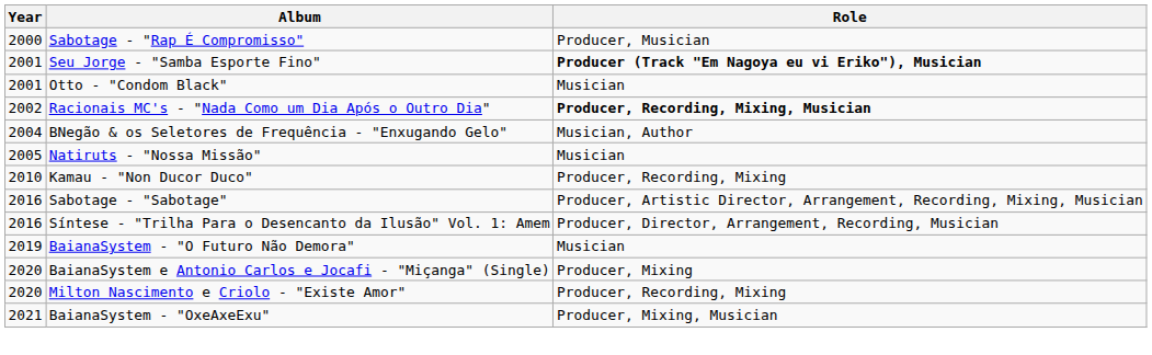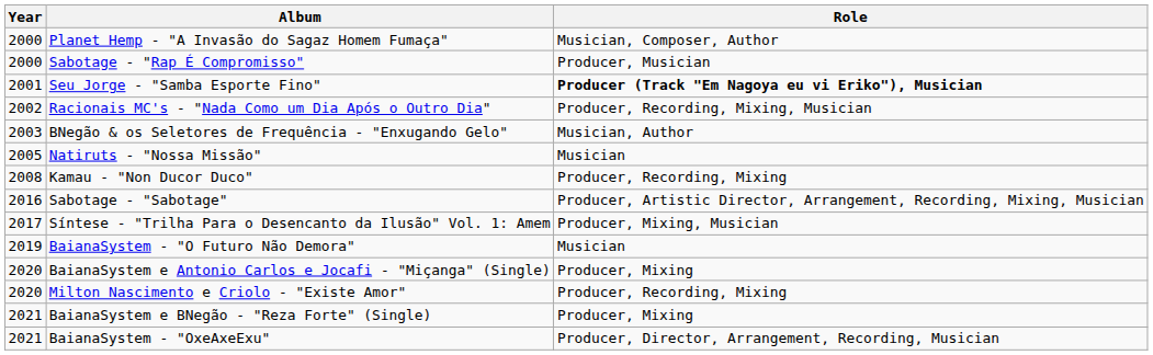+ row: 2000 | Planet Hemp - "A Invasão do Sagaz Homem Fumaça" | Musician, Composer, Author
- row: 2001 | Otto - "Condom Black" | Musician
Racionais MC's - "Nada Como um Dia Após o Outro Dia" | Role: bold -> normal
BNegão & os Seletores de Frequência - "Enxugando Gelo" | Year: 2004 -> 2003
Kamau - "Non Ducor Duco" | Year: 2010 -> 2008
Síntese - "Trilha Para o Desencanto da Ilusão" Vol. 1: Amem | Year: 2016 -> 2017
Síntese - "Trilha Para o Desencanto da Ilusão" Vol. 1: Amem | Role: Producer, Director, Arrangement, Recording, Musician -> Producer, Mixing, Musician
+ row: 2021 | BaianaSystem e BNegão - "Reza Forte" (Single) | Producer, Mixing
BaianaSystem - "OxeAxeExu" | Role: Producer, Mixing, Musician -> Producer, Director, Arrangement, Recording, Musician
